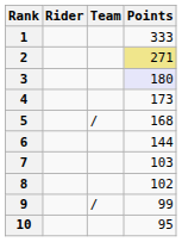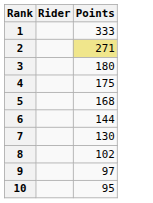- column: Team | / | /
3 | Points: lavender background -> no background
4 | Points: 173 -> 175
7 | Points: 103 -> 130
9 | Points: 99 -> 97
